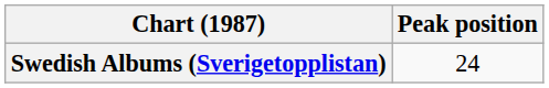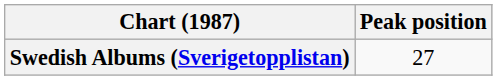Swedish Albums (Sverigetopplistan) | Peak position: 24 -> 27
